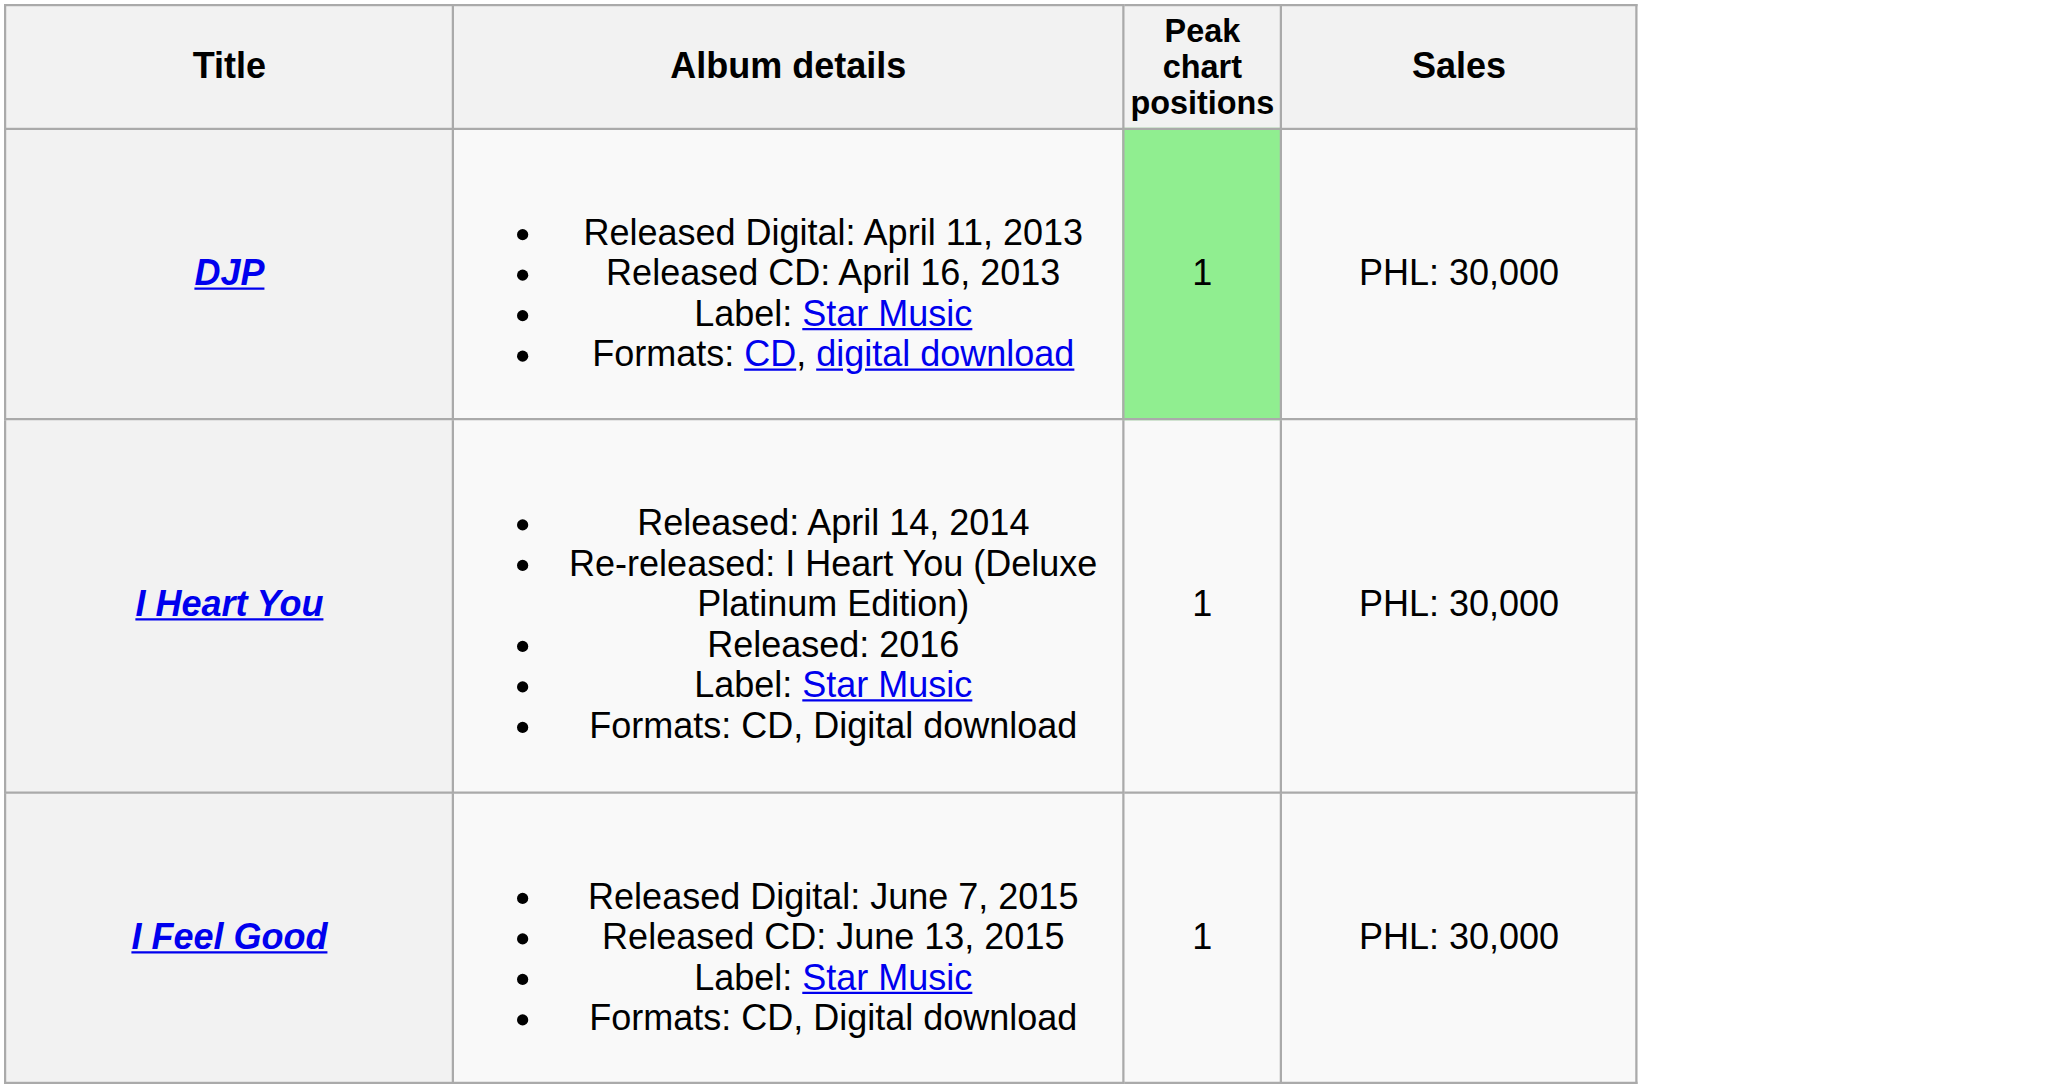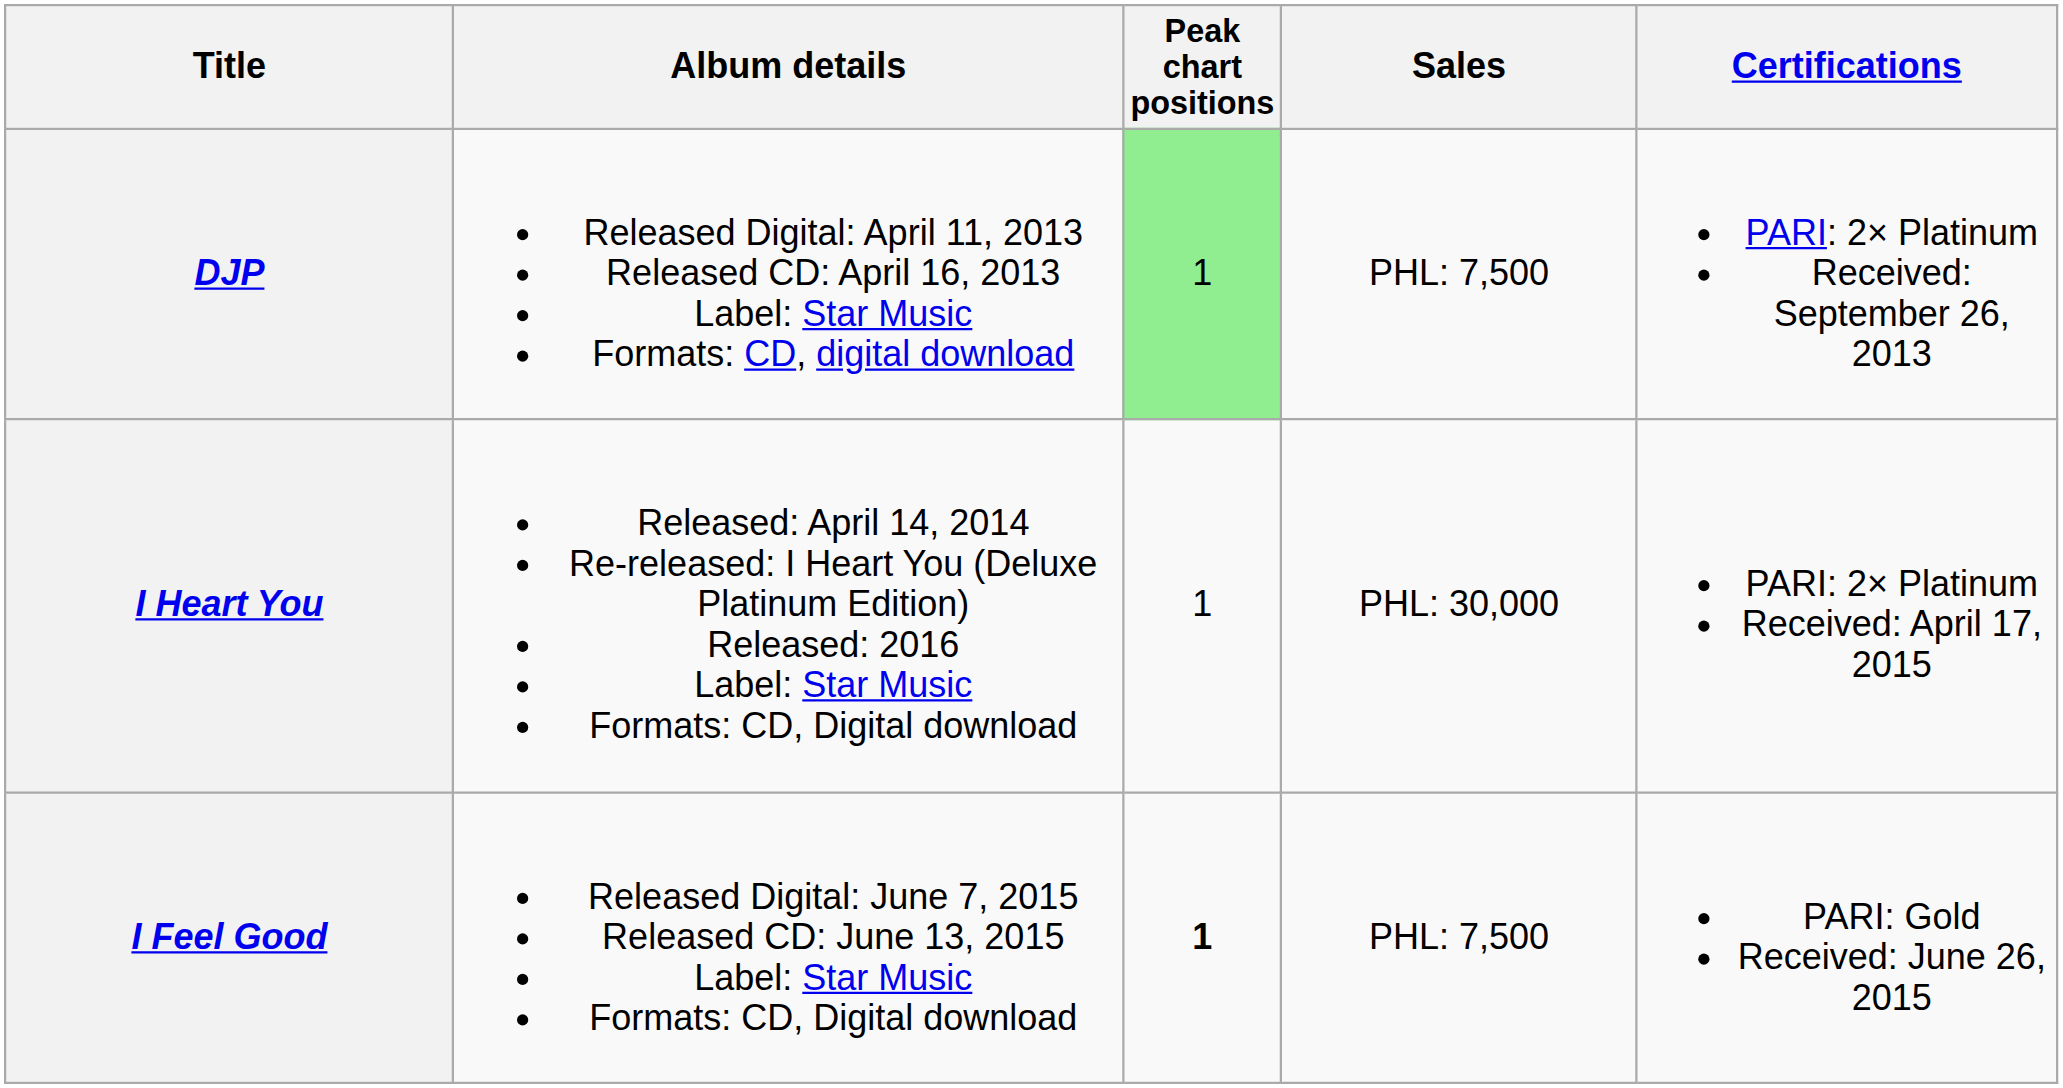+ column: Certifications | PARI: 2× Platinum Received: September 26, 2013 | PARI: 2× Platinum Received: April 17, 2015 | PARI: Gold Received: June 26, 2015
DJP | Sales: PHL: 30,000 -> PHL: 7,500
I Feel Good | Peak chart positions: normal -> bold
I Feel Good | Sales: PHL: 30,000 -> PHL: 7,500
